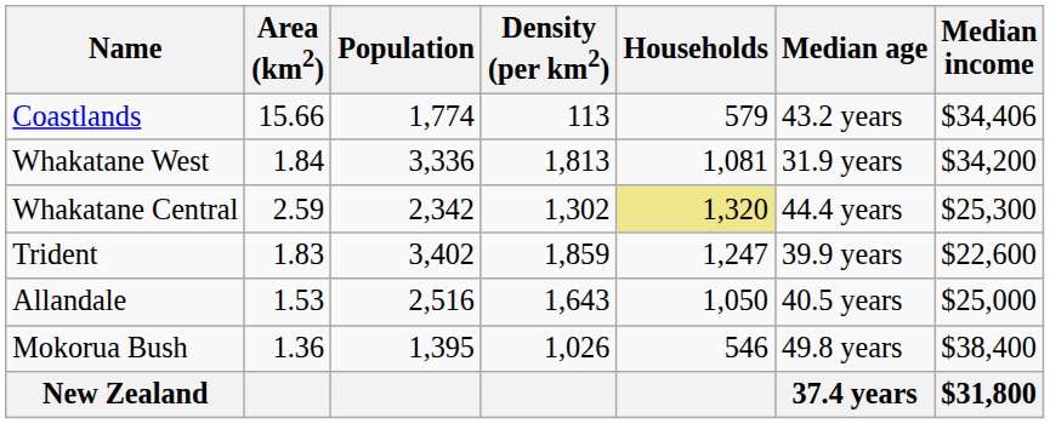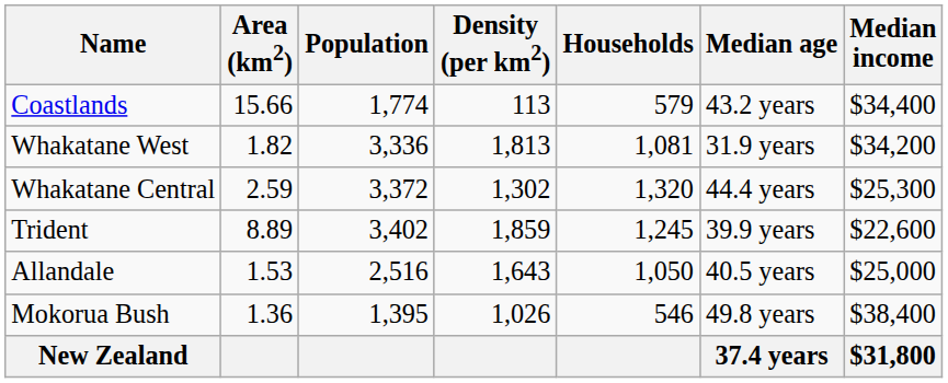Coastlands | Median income: $34,406 -> $34,400
Whakatane West | Area (km2): 1.84 -> 1.82
Whakatane Central | Population: 2,342 -> 3,372
Whakatane Central | Households: khaki background -> no background
Trident | Area (km2): 1.83 -> 8.89
Trident | Households: 1,247 -> 1,245
